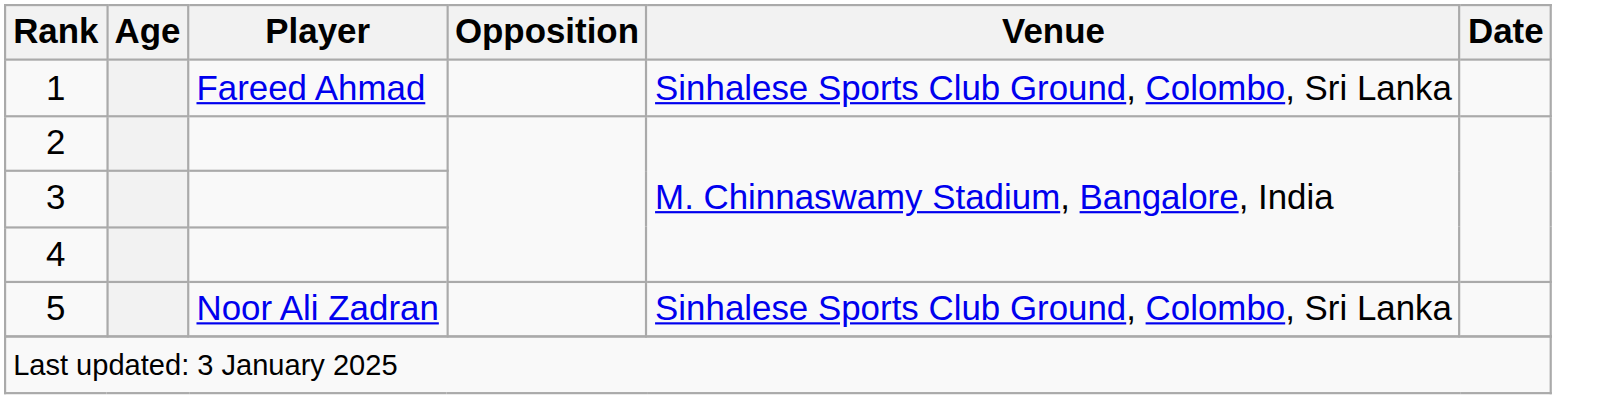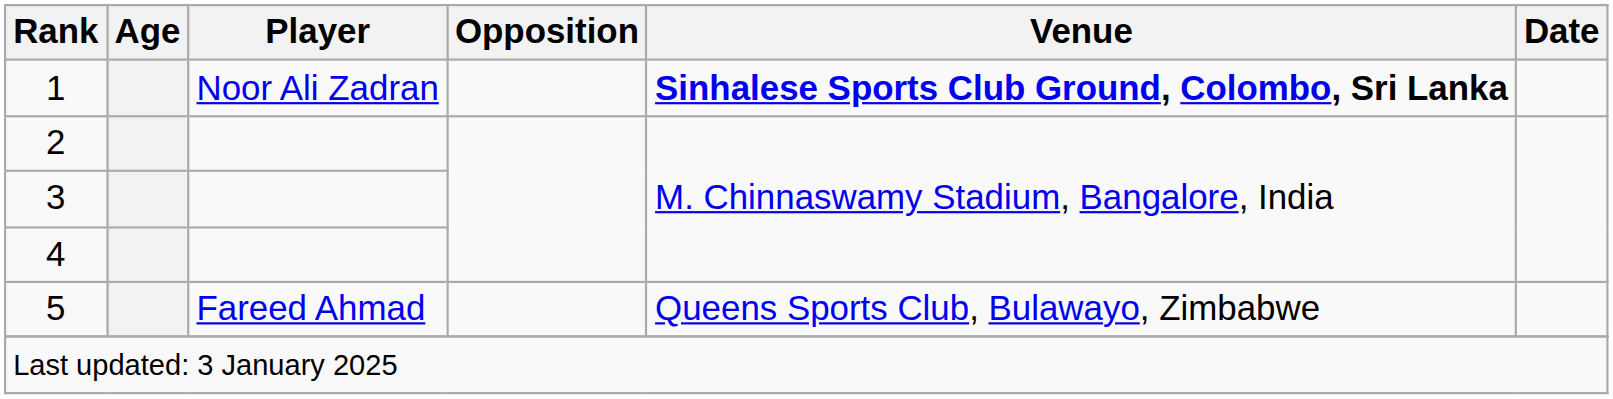1 | Player: Fareed Ahmad -> Noor Ali Zadran
1 | Venue: normal -> bold
5 | Player: Noor Ali Zadran -> Fareed Ahmad
5 | Venue: Sinhalese Sports Club Ground, Colombo, Sri Lanka -> Queens Sports Club, Bulawayo, Zimbabwe
